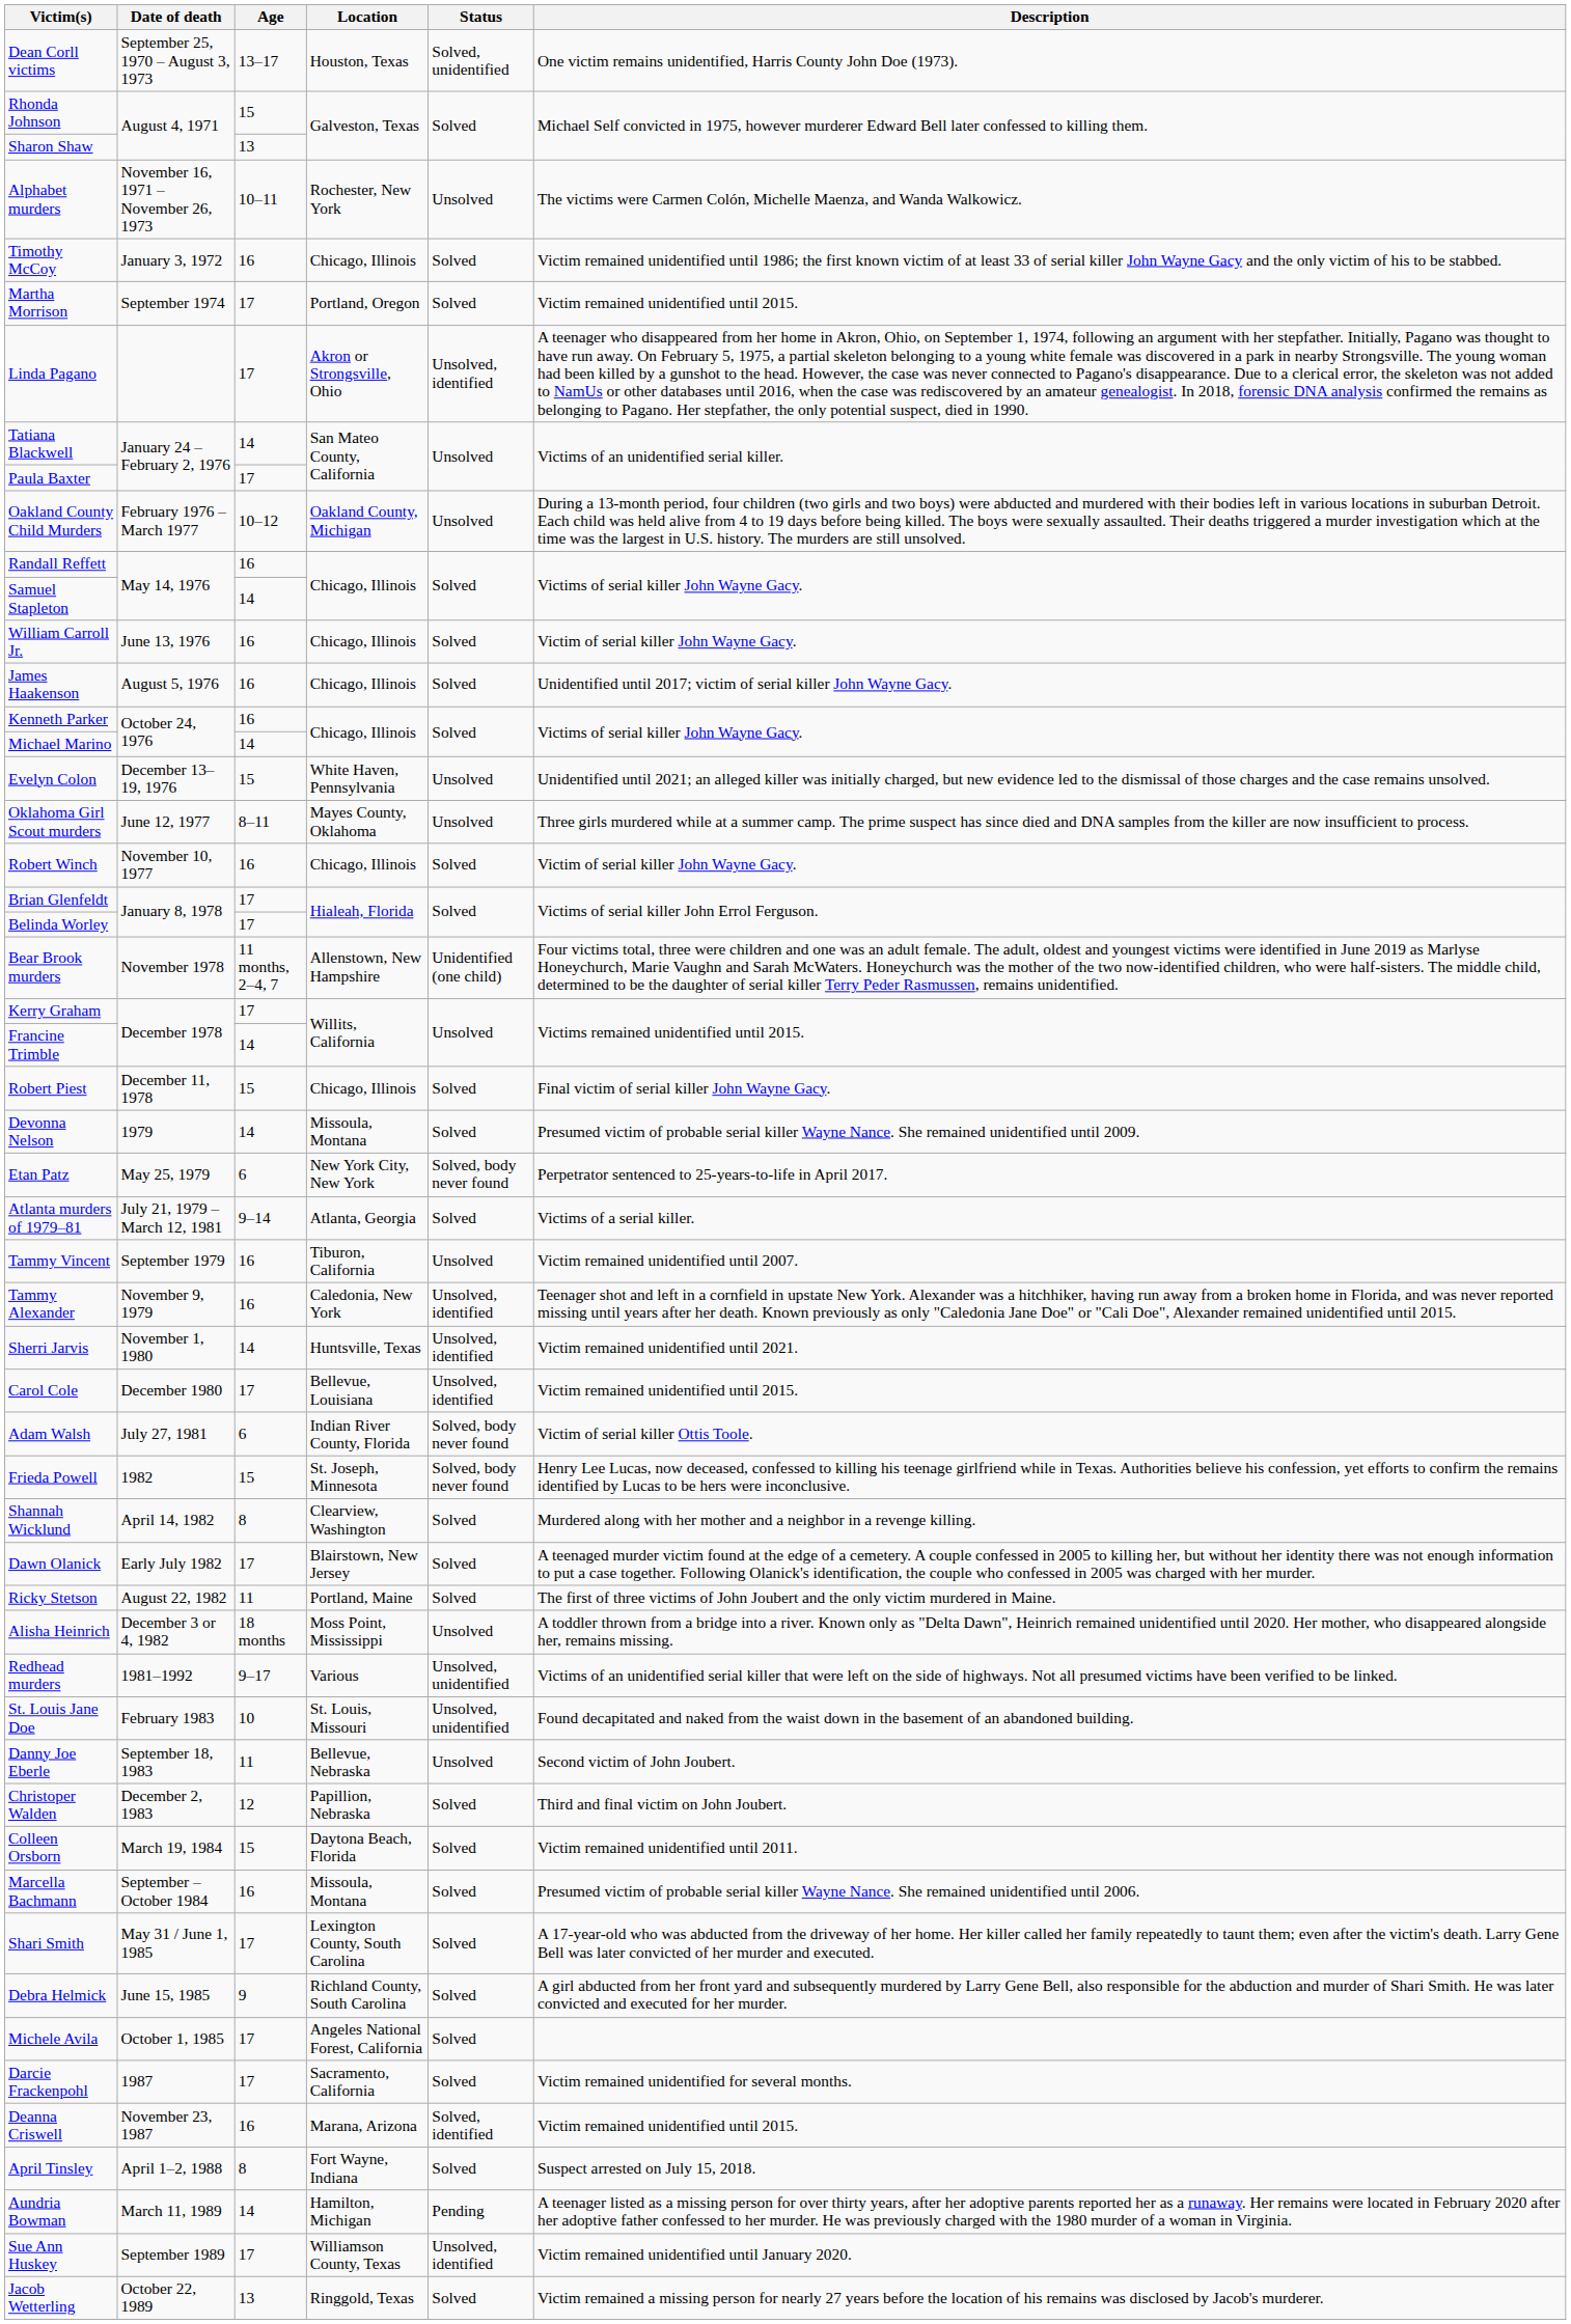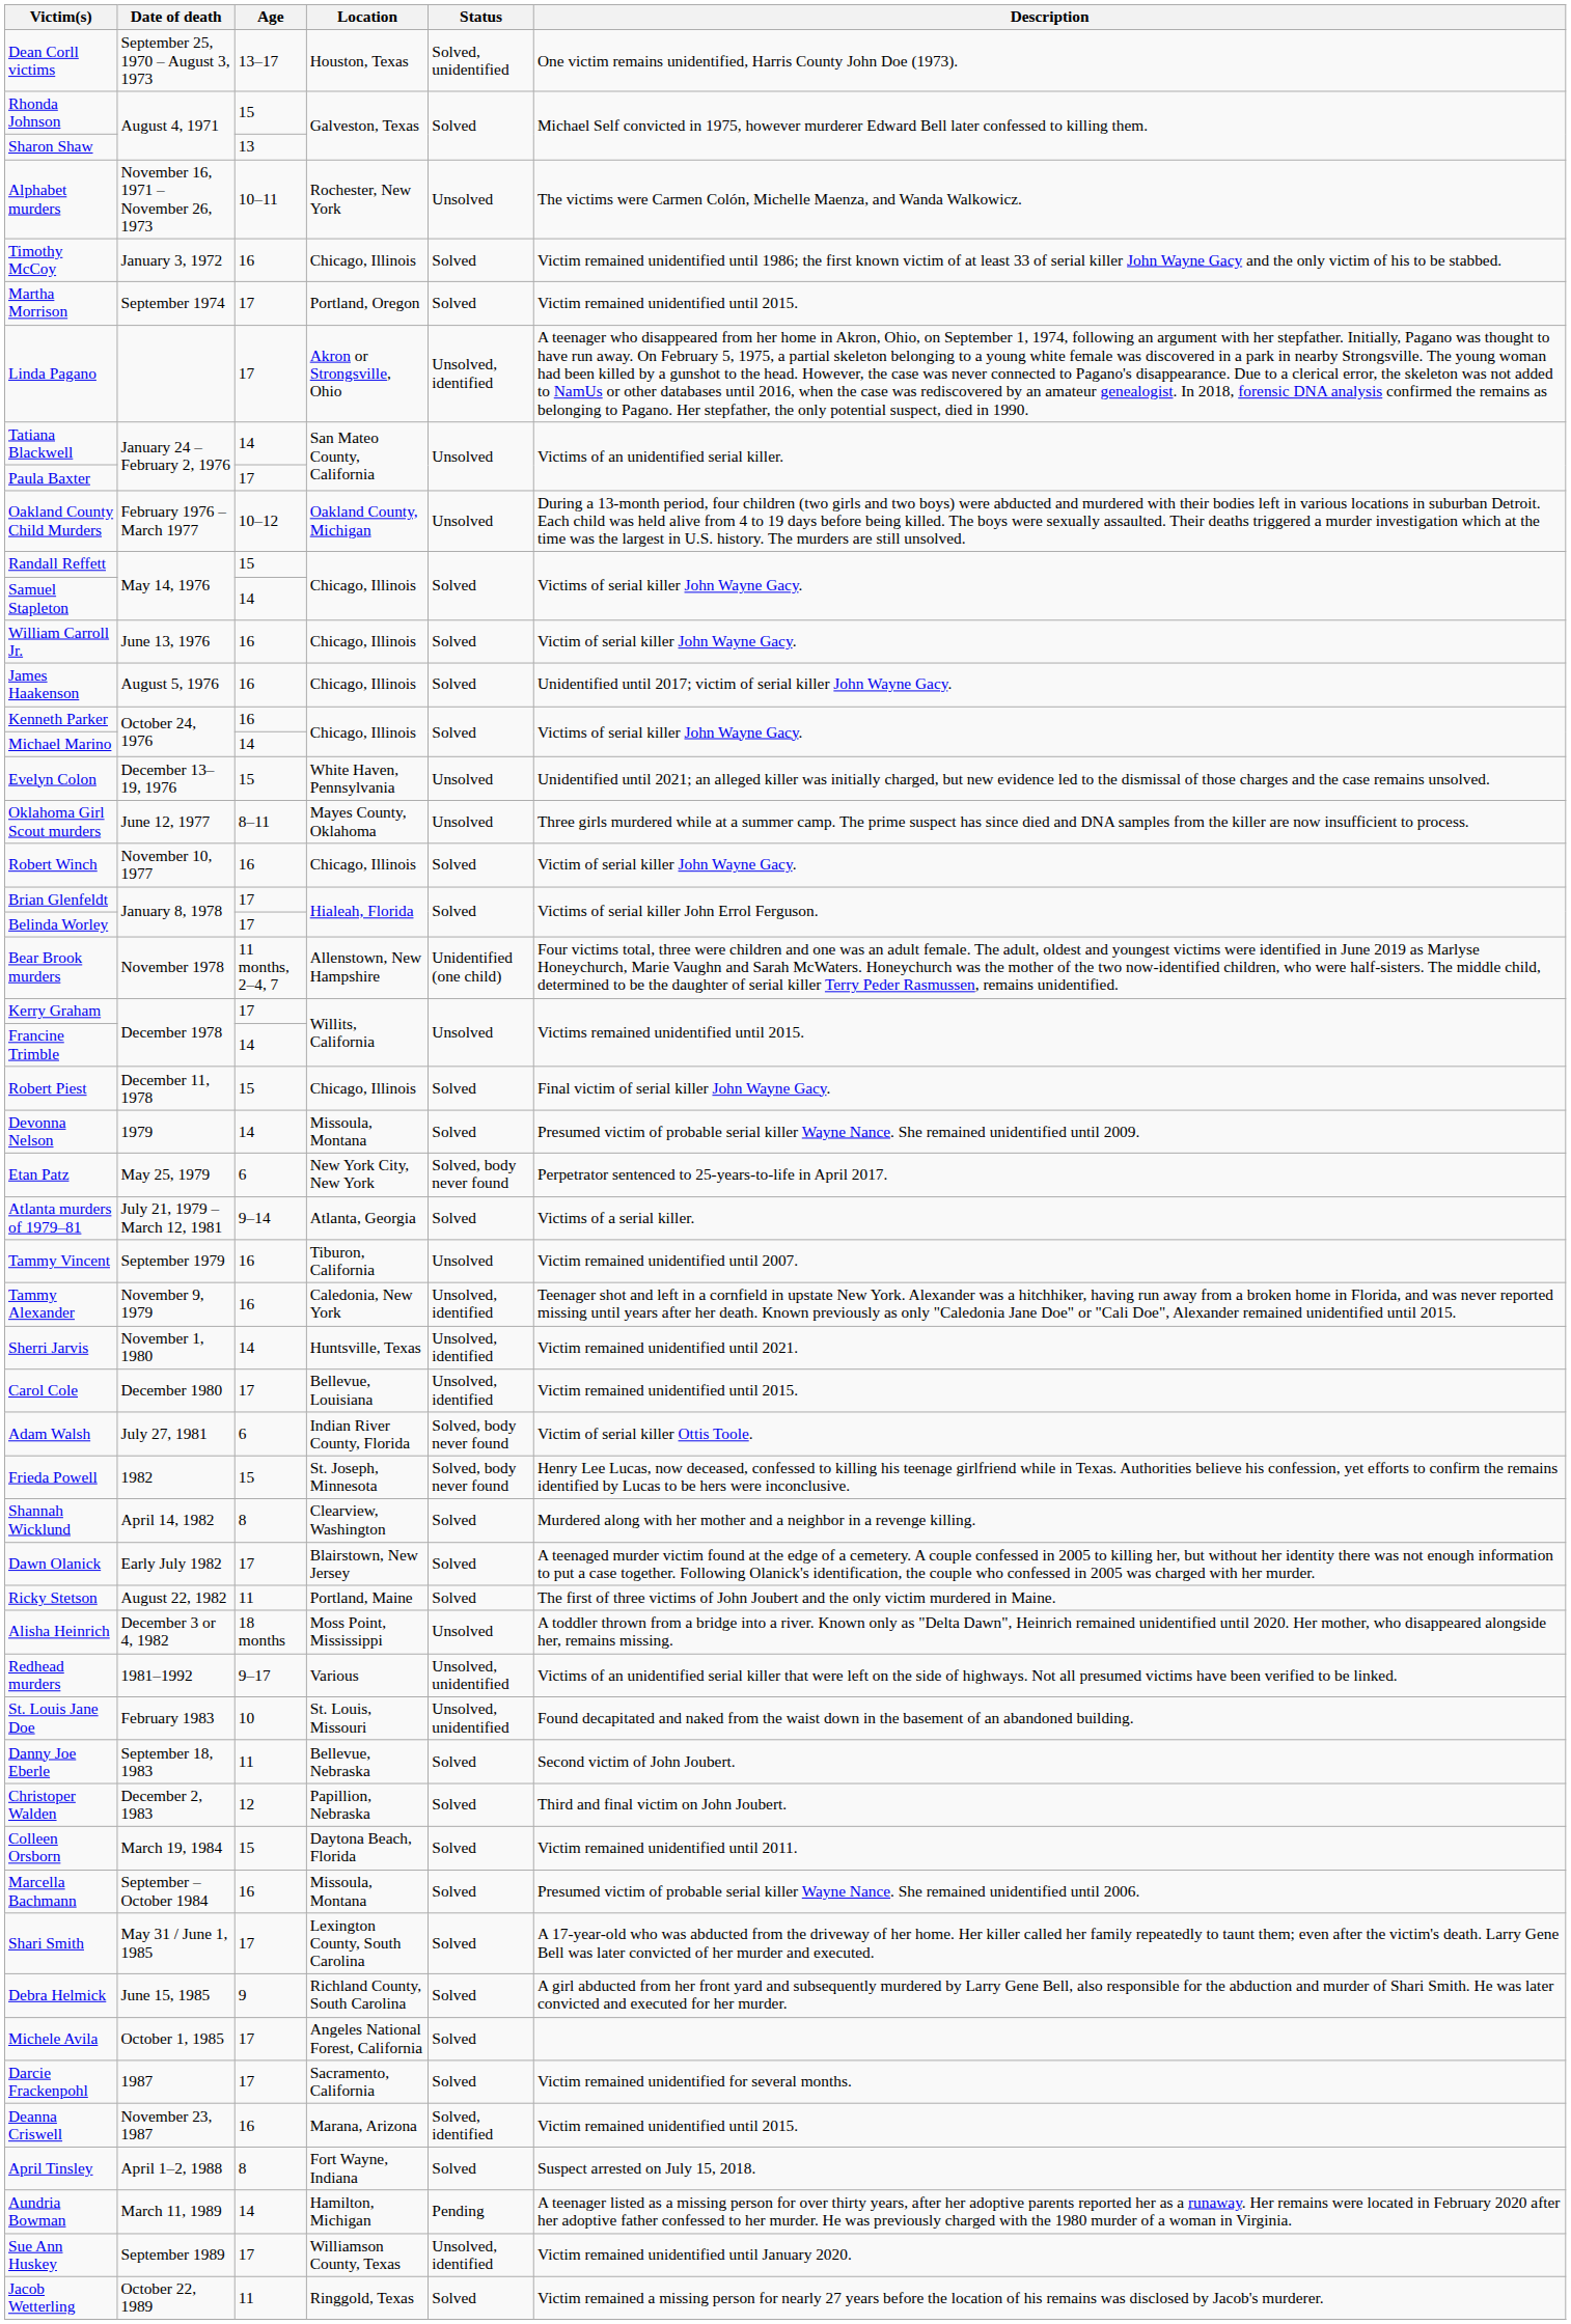Randall Reffett | Age: 16 -> 15
Danny Joe Eberle | Status: Unsolved -> Solved
Jacob Wetterling | Age: 13 -> 11
